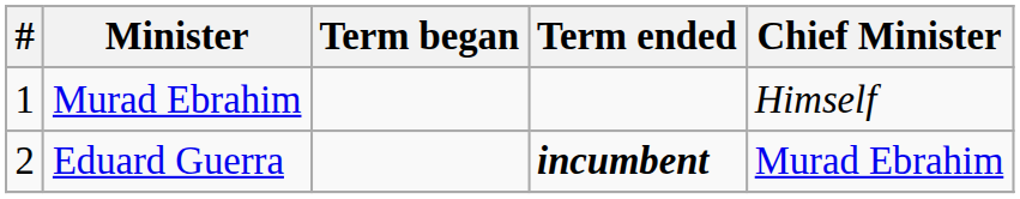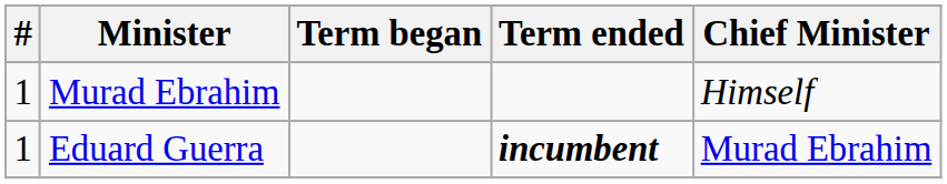Eduard Guerra | #: 2 -> 1
